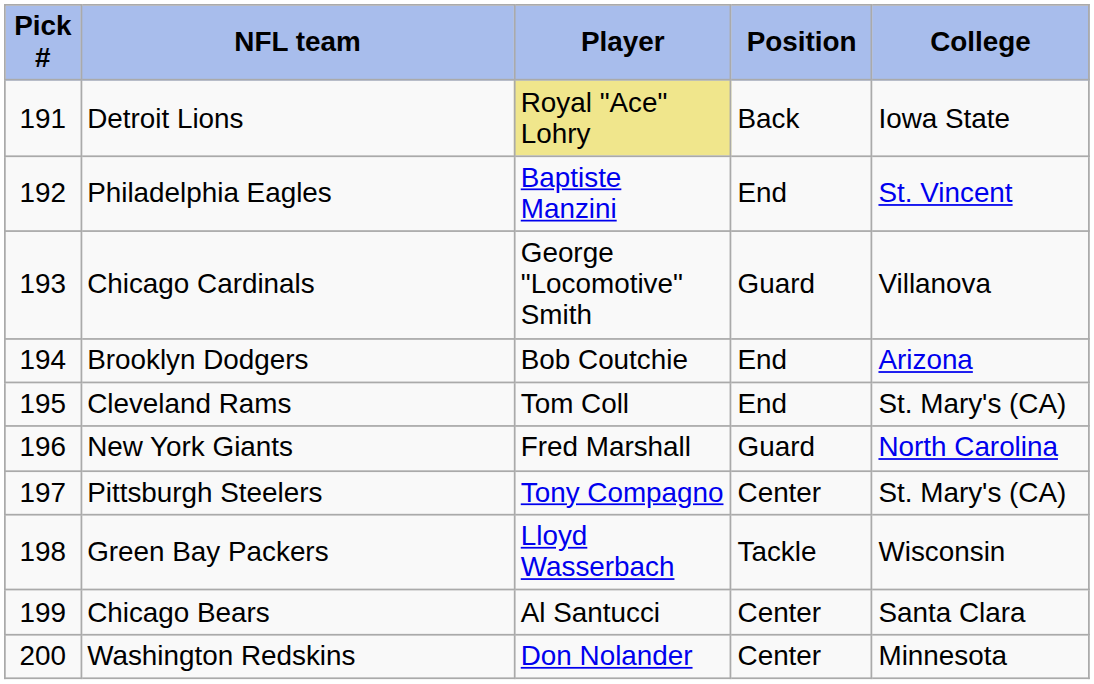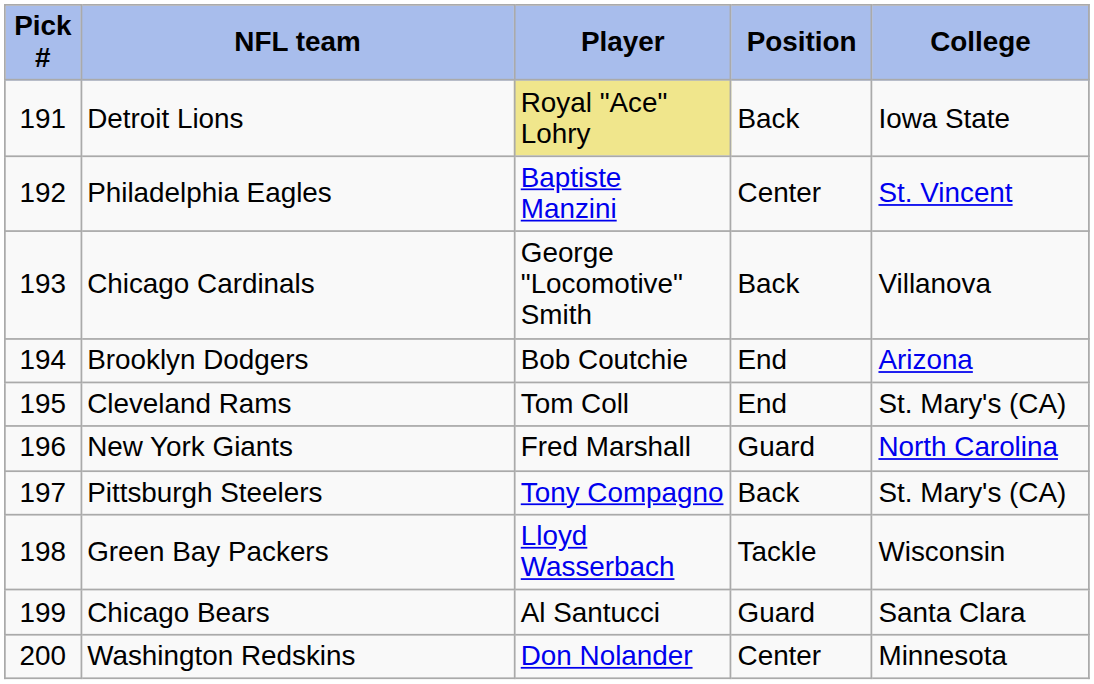Philadelphia Eagles | Position: End -> Center
Chicago Cardinals | Position: Guard -> Back
Pittsburgh Steelers | Position: Center -> Back
Chicago Bears | Position: Center -> Guard
